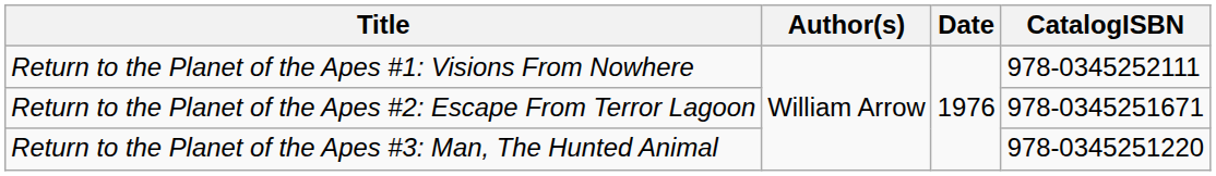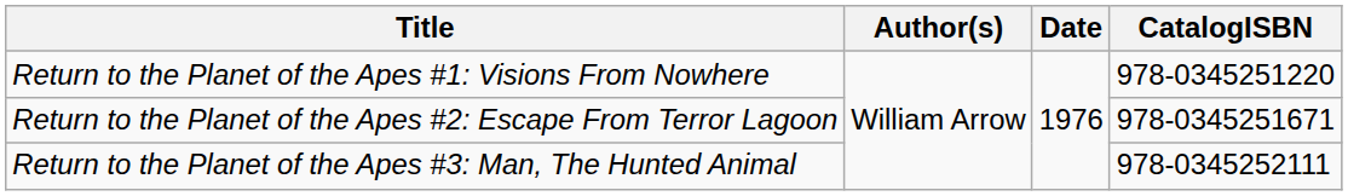Return to the Planet of the Apes #1: Visions From Nowhere | CatalogISBN: 978-0345252111 -> 978-0345251220
Return to the Planet of the Apes #3: Man, The Hunted Animal | CatalogISBN: 978-0345251220 -> 978-0345252111
